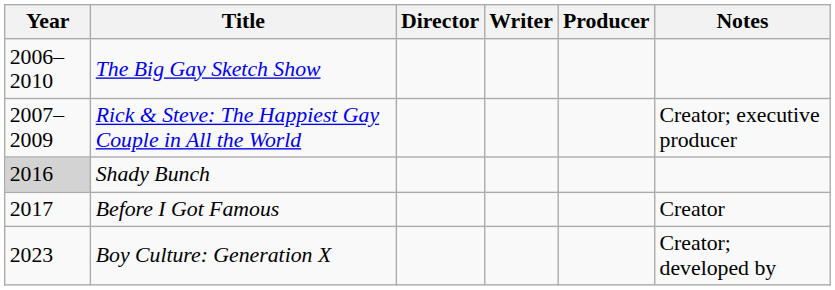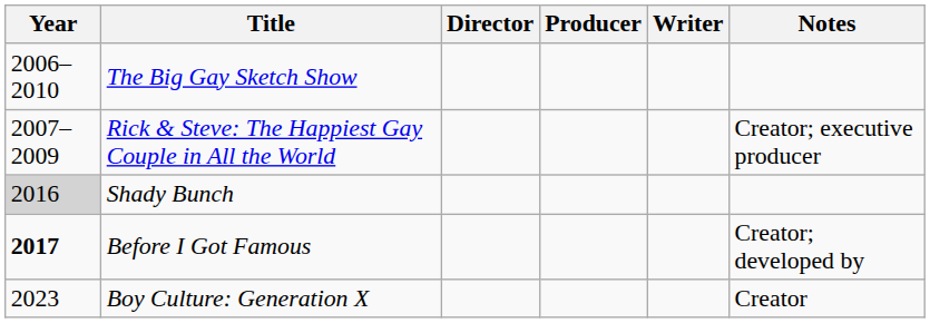columns swapped: Writer <-> Producer
Before I Got Famous | Year: normal -> bold
Before I Got Famous | Notes: Creator -> Creator; developed by
Boy Culture: Generation X | Notes: Creator; developed by -> Creator
